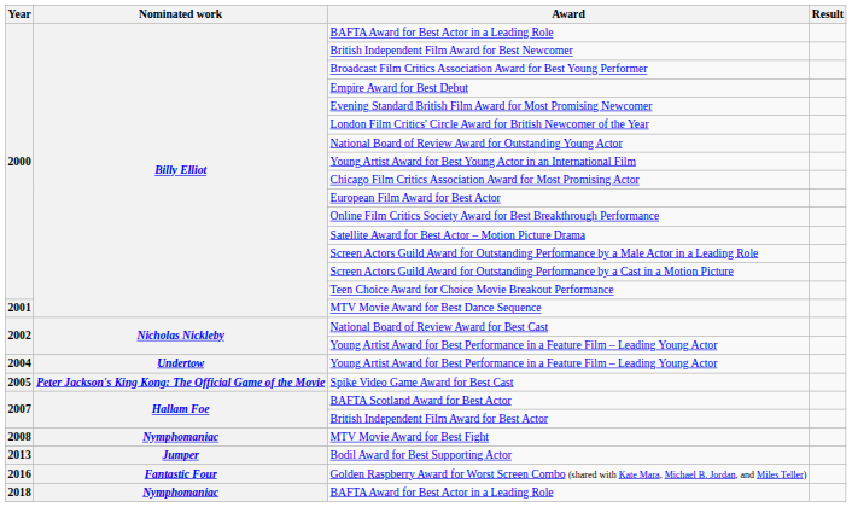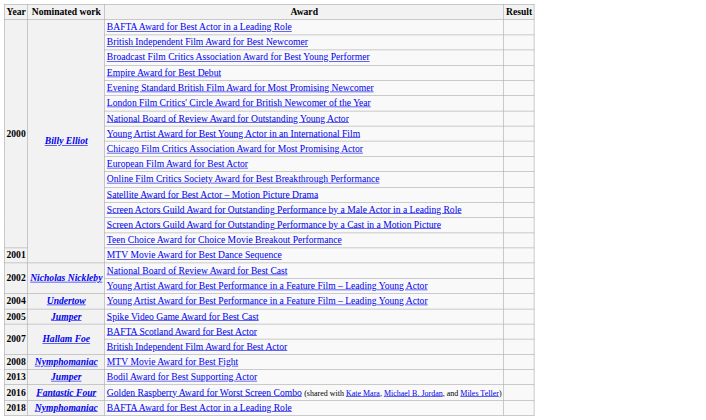Spike Video Game Award for Best Cast | Nominated work: Peter Jackson's King Kong: The Official Game of the Movie -> Jumper
